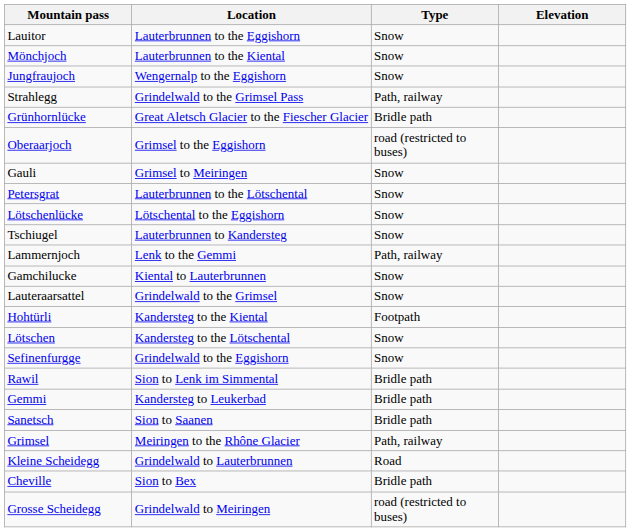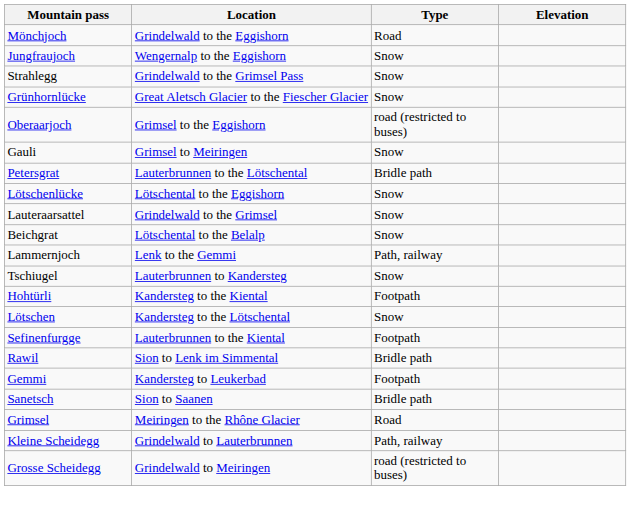- row: Lauitor | Lauterbrunnen to the Eggishorn | Snow
Mönchjoch | Location: Lauterbrunnen to the Kiental -> Grindelwald to the Eggishorn
Mönchjoch | Type: Snow -> Road
Strahlegg | Type: Path, railway -> Snow
Grünhornlücke | Type: Bridle path -> Snow
Petersgrat | Type: Snow -> Bridle path
rows swapped: Lauteraarsattel <-> Tschiugel
+ row: Beichgrat | Lötschental to the Belalp | Snow
- row: Gamchilucke | Kiental to Lauterbrunnen | Snow
Sefinenfurgge | Location: Grindelwald to the Eggishorn -> Lauterbrunnen to the Kiental
Sefinenfurgge | Type: Snow -> Footpath
Gemmi | Type: Bridle path -> Footpath
Grimsel | Type: Path, railway -> Road
Kleine Scheidegg | Type: Road -> Path, railway
- row: Cheville | Sion to Bex | Bridle path
